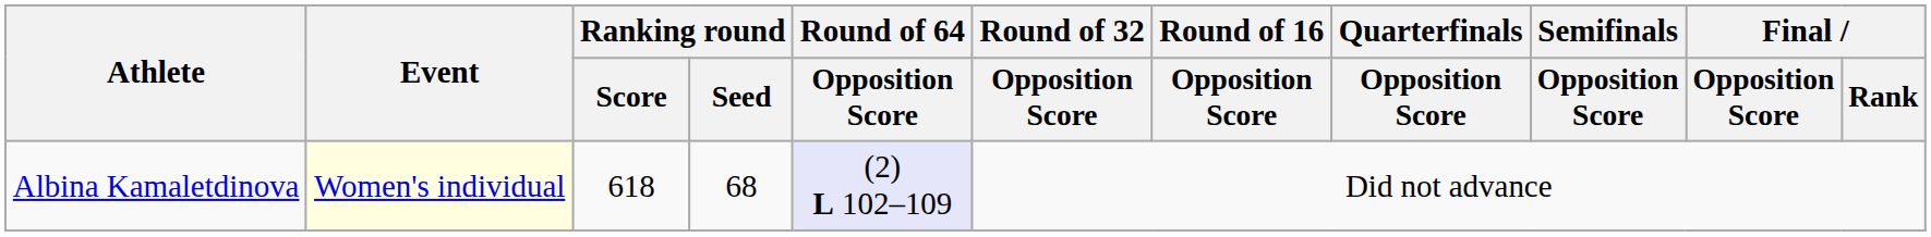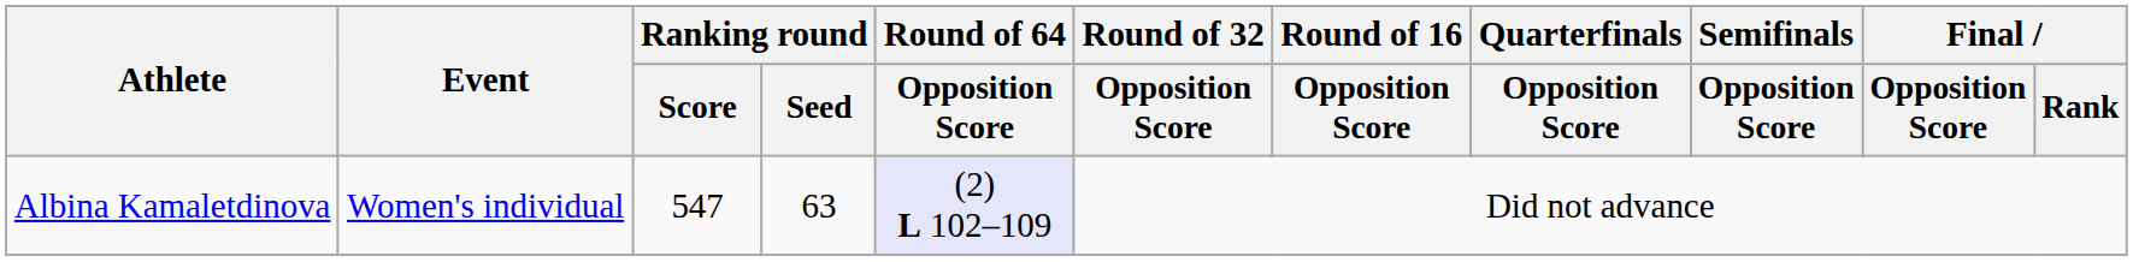Albina Kamaletdinova | Event: lightyellow background -> no background
Albina Kamaletdinova | Ranking round / Score: 618 -> 547
Albina Kamaletdinova | Ranking round / Seed: 68 -> 63
